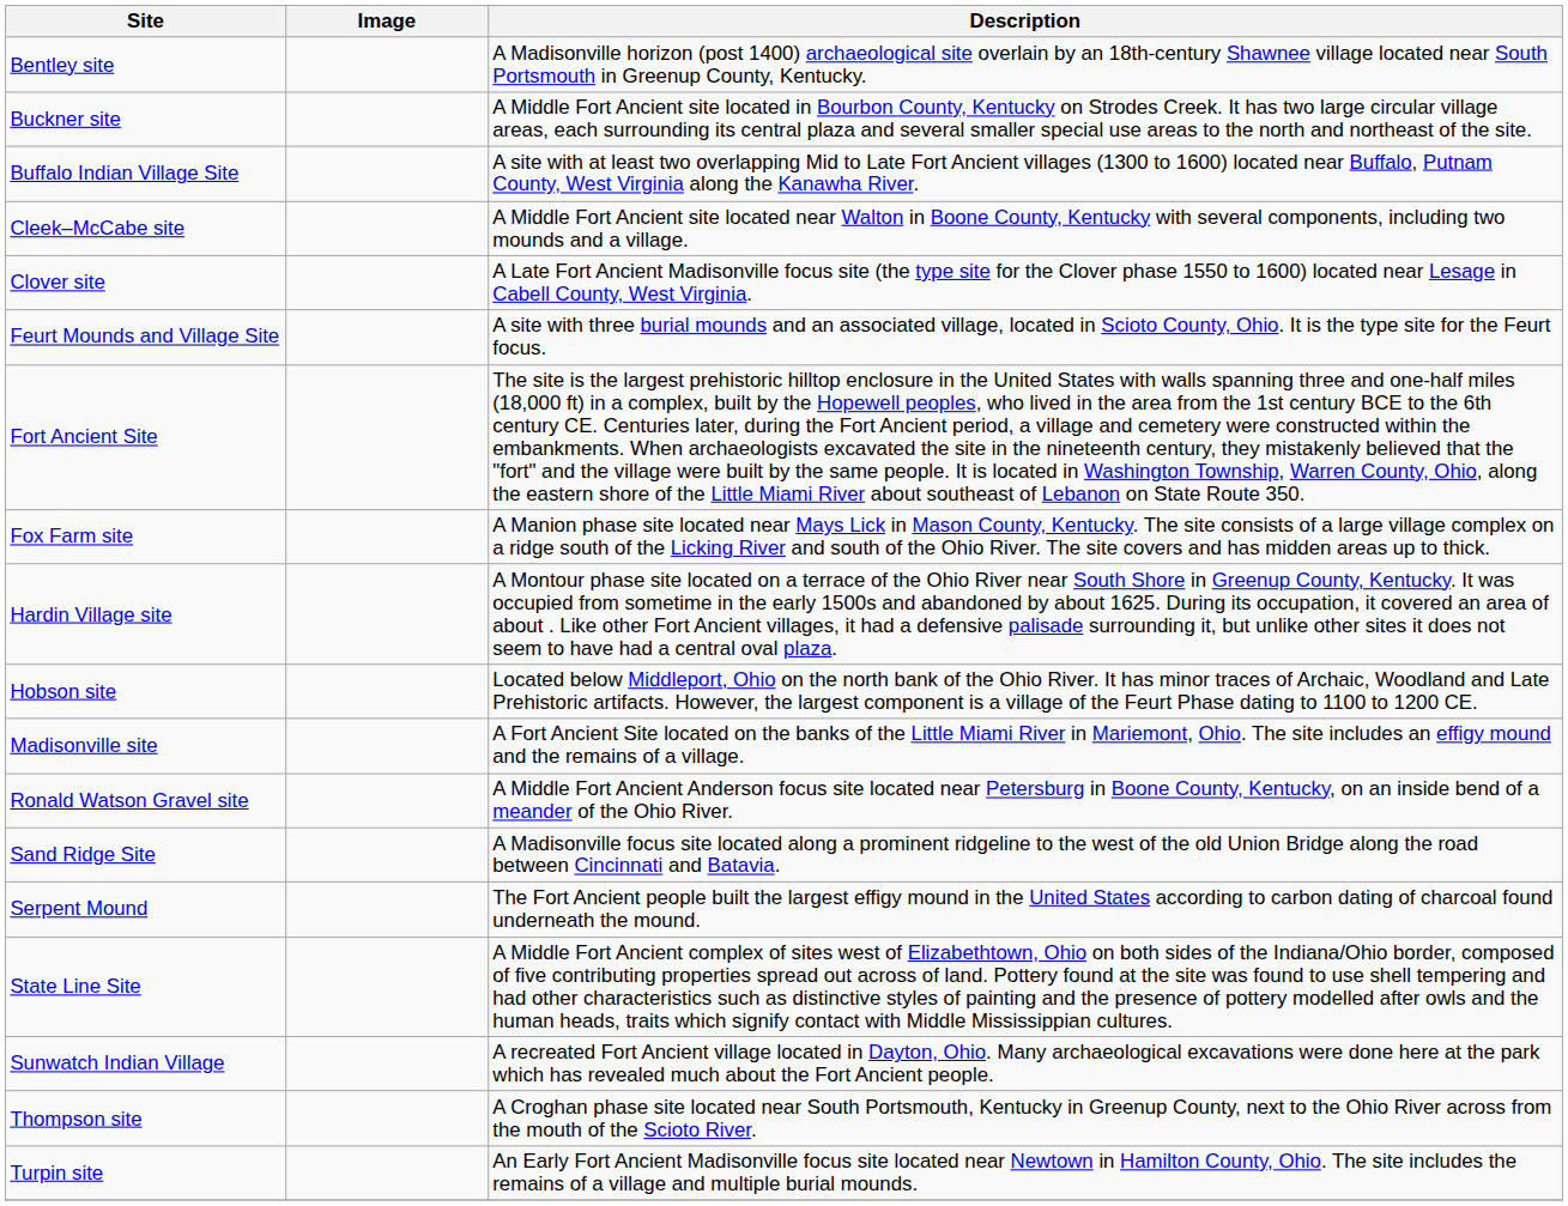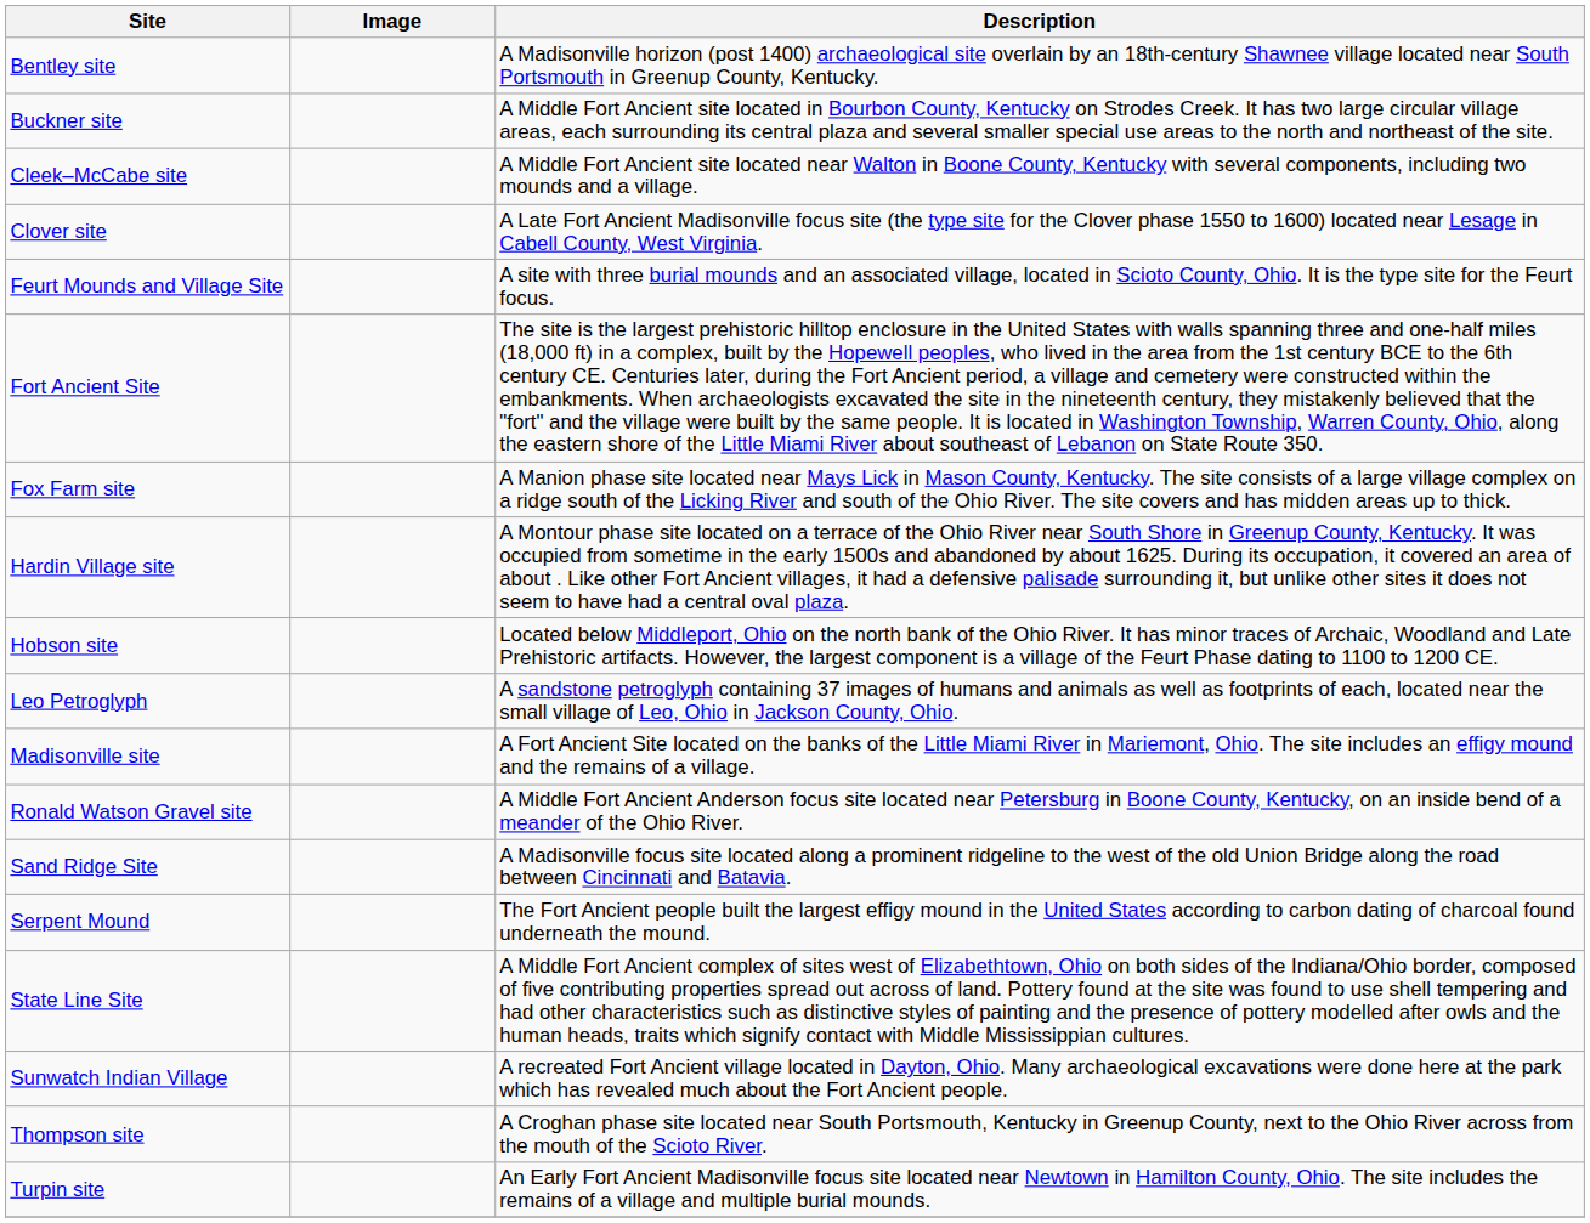- row: Buffalo Indian Village Site | A site with at least two overlapping Mid to Late Fort Ancient villages (1300 to 1600) located near Buffalo, Putnam County, West Virginia along the Kanawha River.
+ row: Leo Petroglyph | A sandstone petroglyph containing 37 images of humans and animals as well as footprints of each, located near the small village of Leo, Ohio in Jackson County, Ohio.
